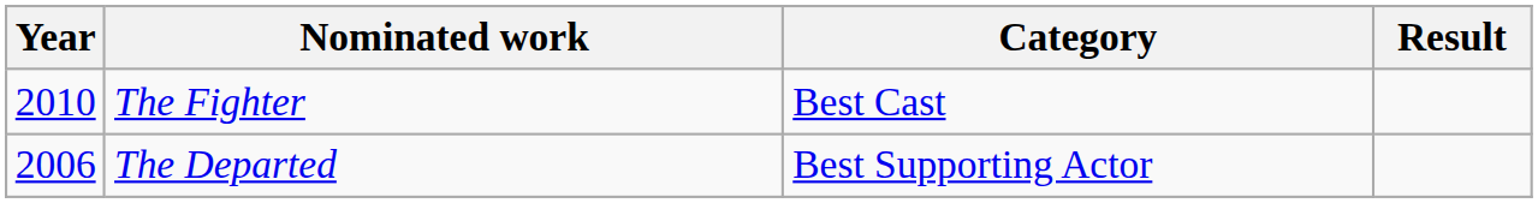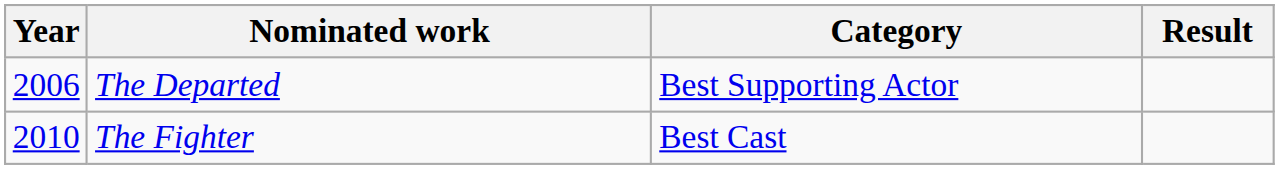rows swapped: The Departed <-> The Fighter
